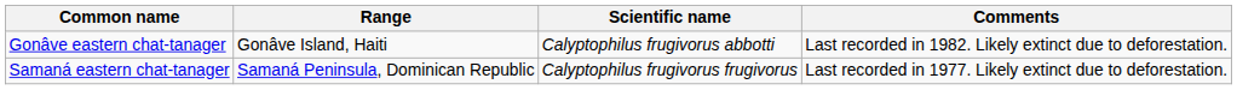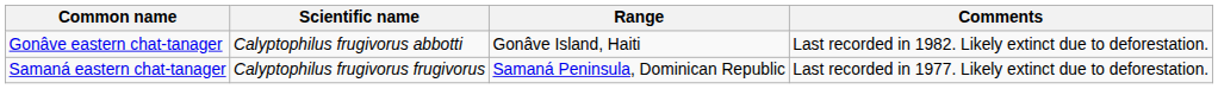columns swapped: Scientific name <-> Range
